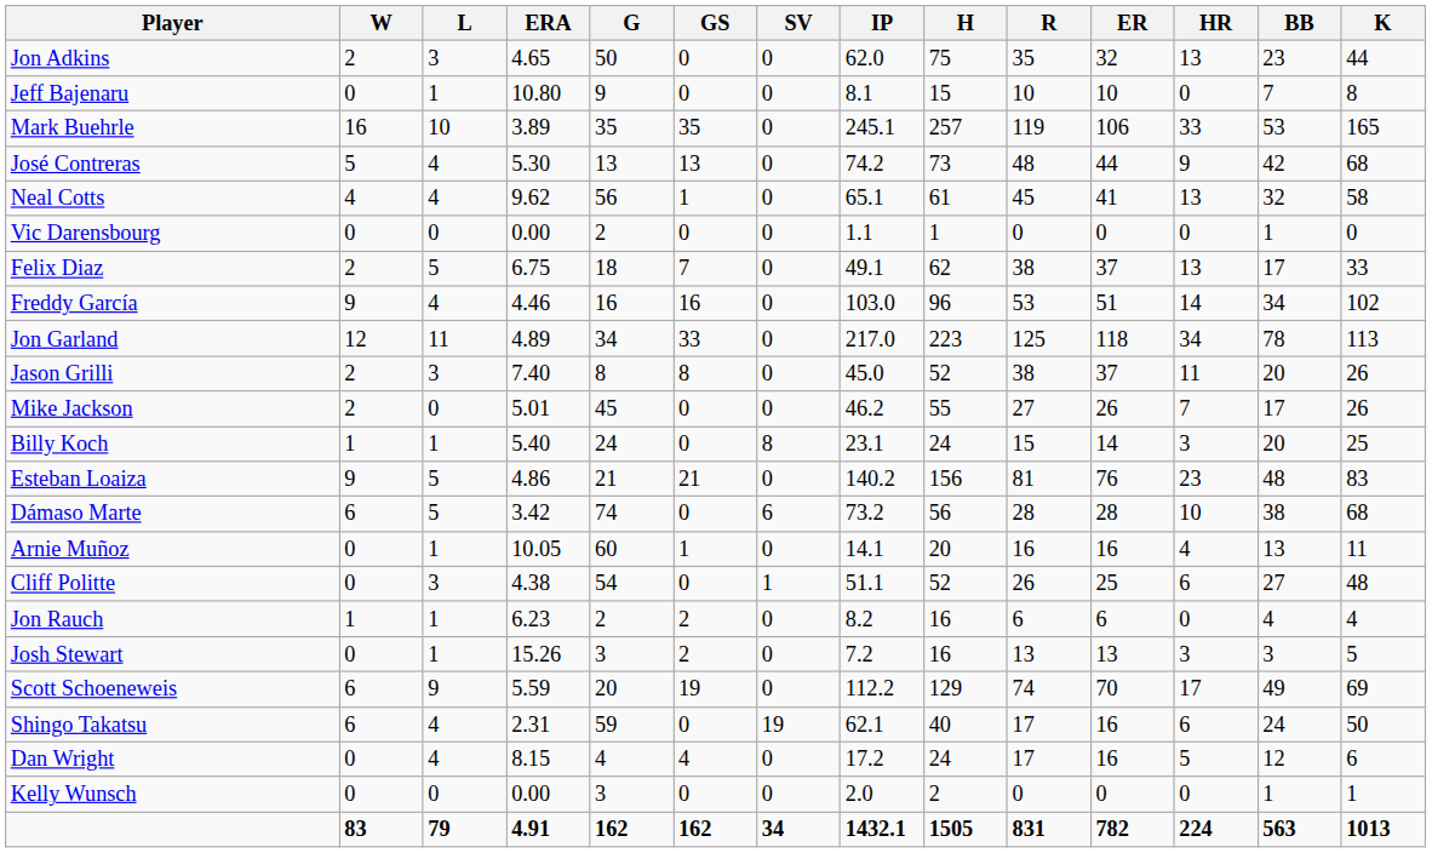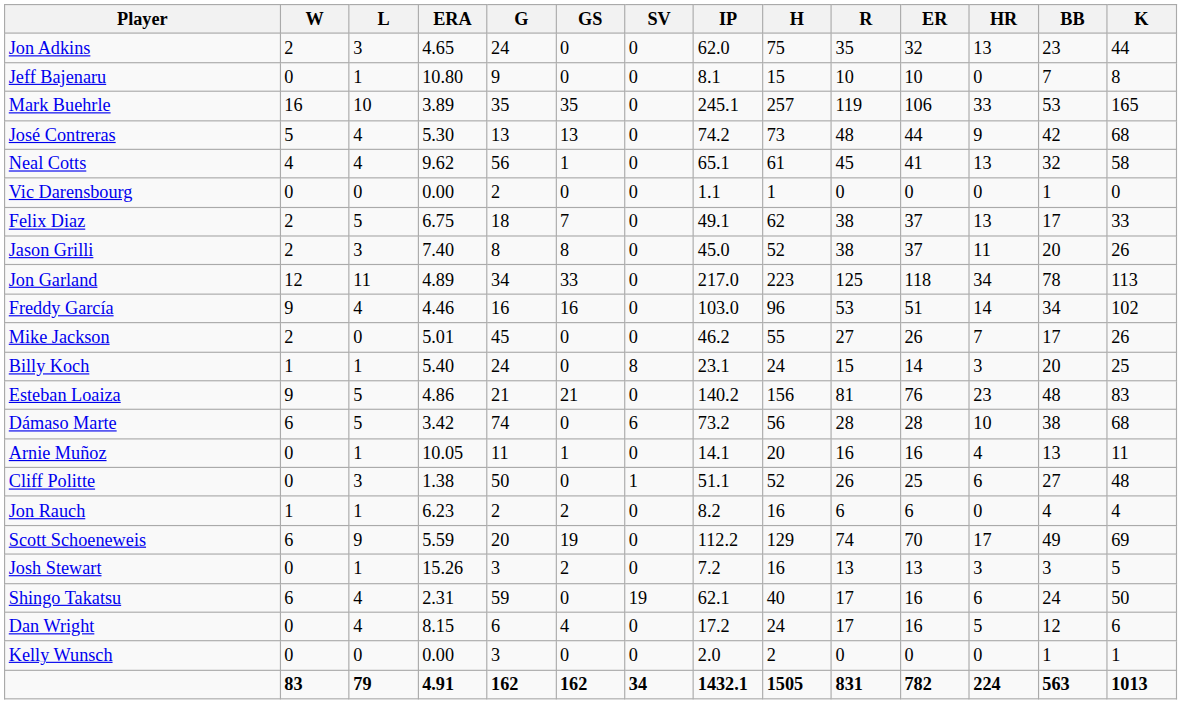Jon Adkins | G: 50 -> 24
rows swapped: Freddy García <-> Jason Grilli
Arnie Muñoz | G: 60 -> 11
Cliff Politte | ERA: 4.38 -> 1.38
Cliff Politte | G: 54 -> 50
rows swapped: Scott Schoeneweis <-> Josh Stewart
Dan Wright | G: 4 -> 6
